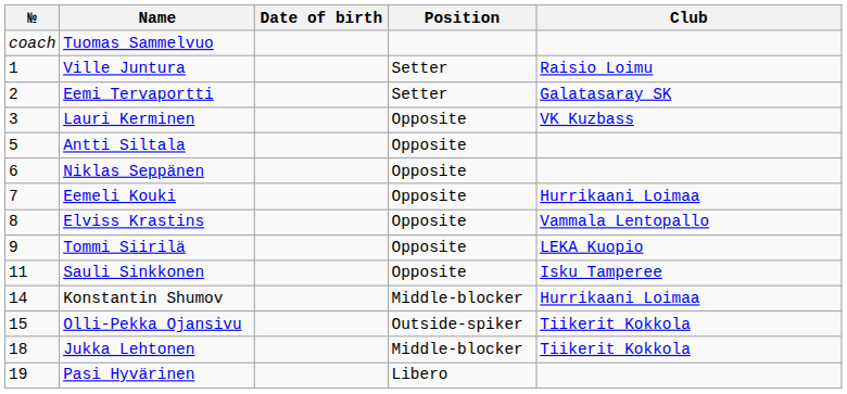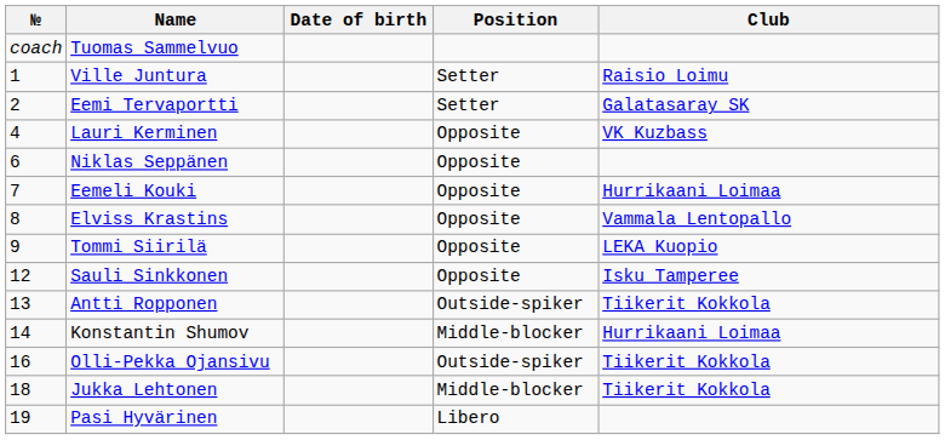Lauri Kerminen | №: 3 -> 4
- row: 5 | Antti Siltala | Opposite
Sauli Sinkkonen | №: 11 -> 12
+ row: 13 | Antti Ropponen | Outside-spiker | Tiikerit Kokkola
Olli-Pekka Ojansivu | №: 15 -> 16
